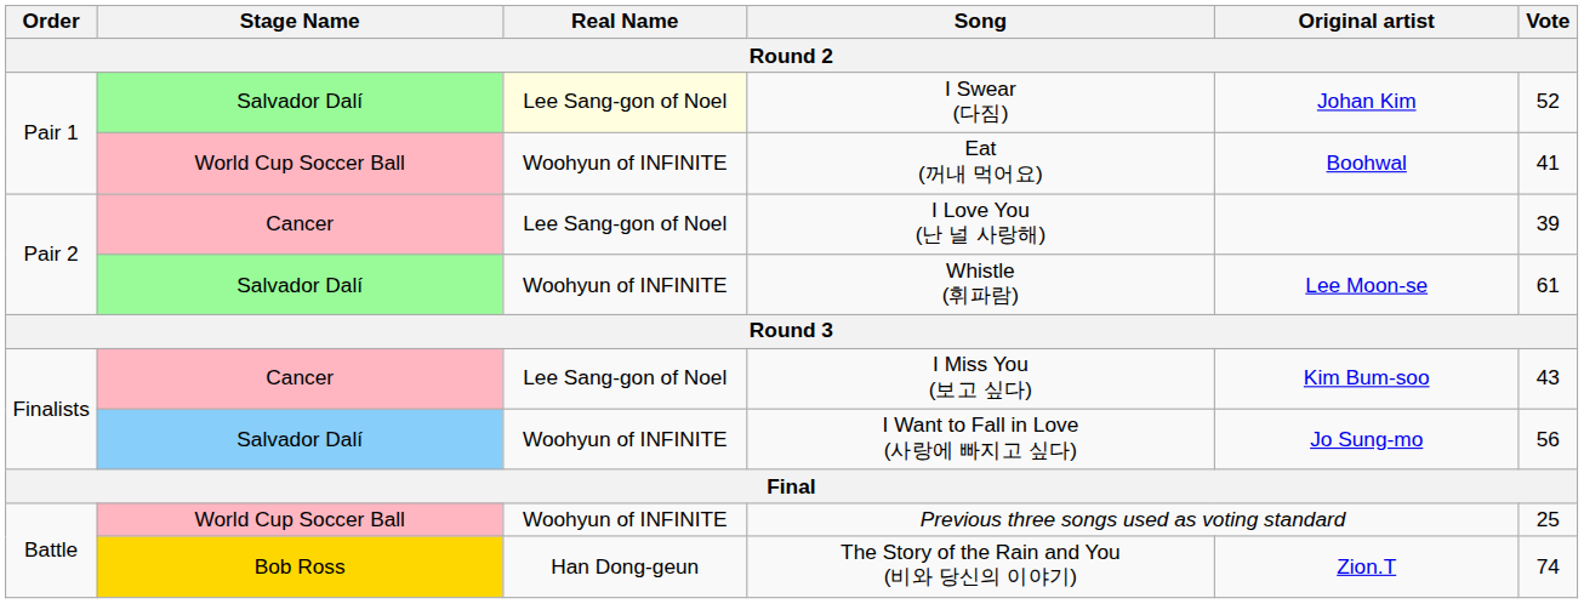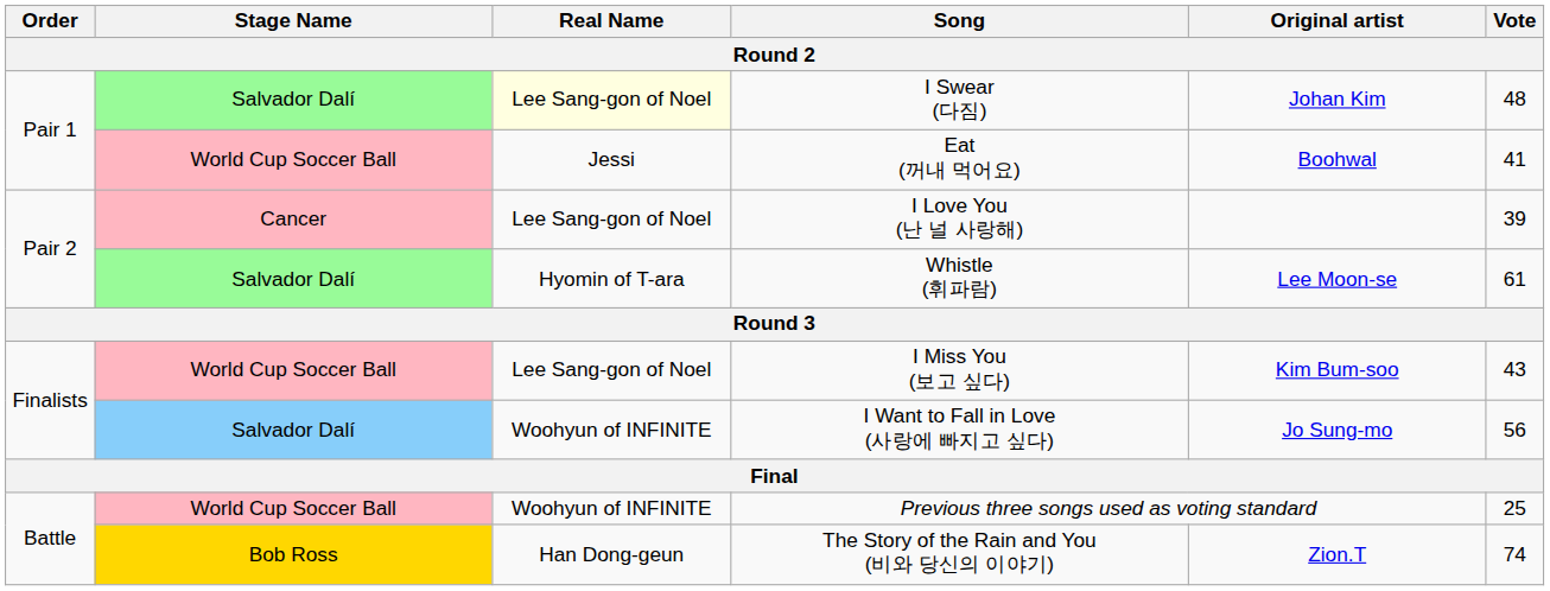I Swear (다짐) | Vote: 52 -> 48
Eat (꺼내 먹어요) | Real Name: Woohyun of INFINITE -> Jessi
Whistle (휘파람) | Real Name: Woohyun of INFINITE -> Hyomin of T-ara
I Miss You (보고 싶다) | Stage Name: Cancer -> World Cup Soccer Ball
